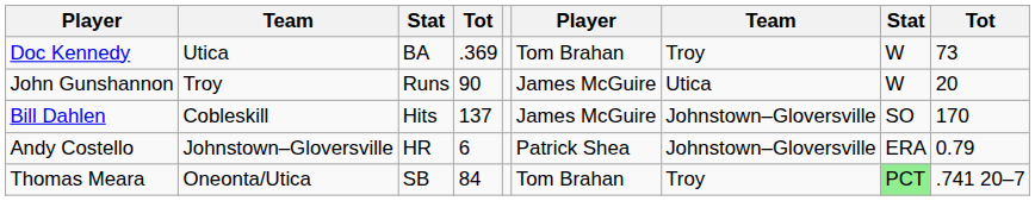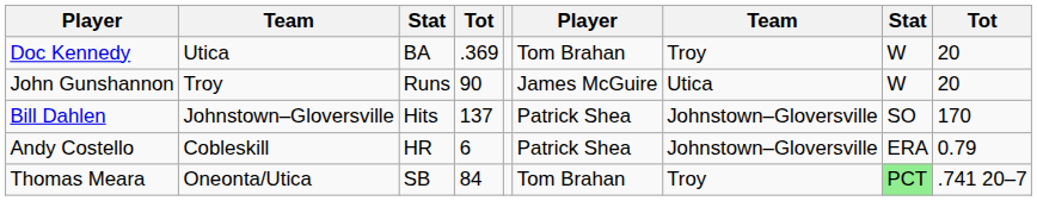Doc Kennedy | column 9: 73 -> 20
Bill Dahlen | column 2: Cobleskill -> Johnstown–Gloversville
Bill Dahlen | column 6: James McGuire -> Patrick Shea
Andy Costello | column 2: Johnstown–Gloversville -> Cobleskill
